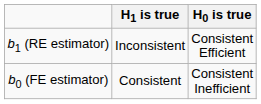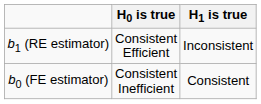columns swapped: H0 is true <-> H1 is true
